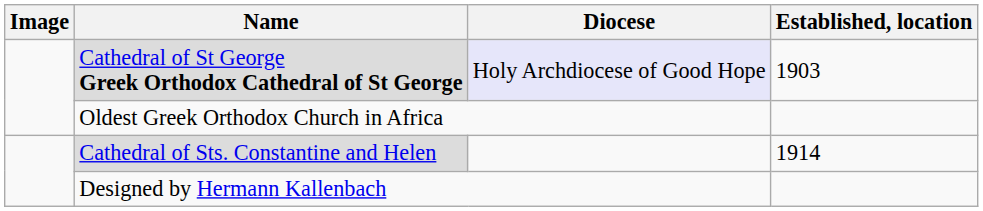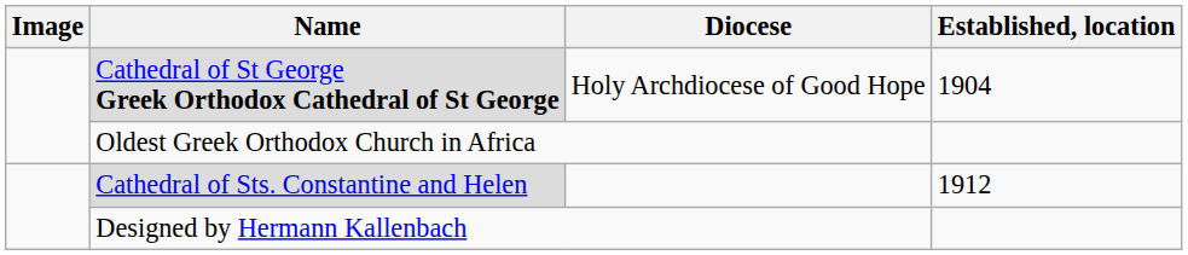Cathedral of St George Greek Orthodox Cathedral of St George | Diocese: lavender background -> no background
Cathedral of St George Greek Orthodox Cathedral of St George | Established, location: 1903 -> 1904
Cathedral of Sts. Constantine and Helen | Established, location: 1914 -> 1912
